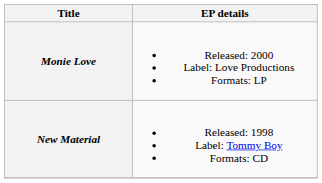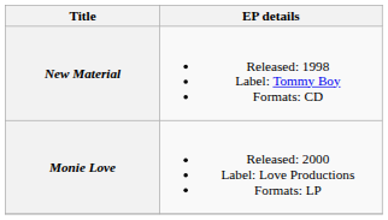rows swapped: New Material <-> Monie Love
